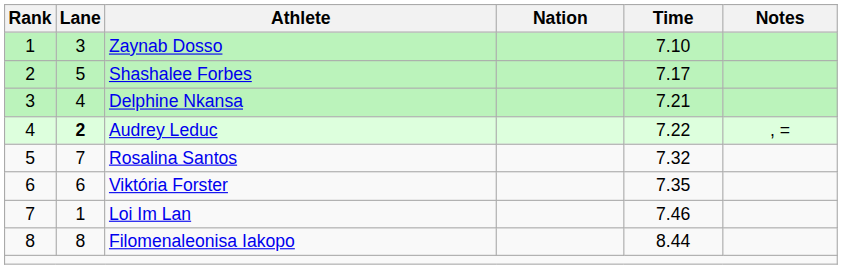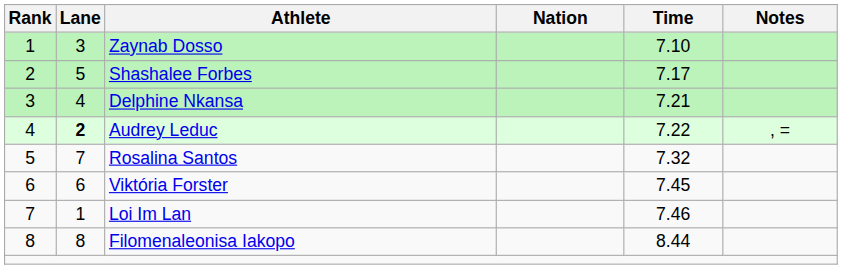Viktória Forster | Time: 7.35 -> 7.45
